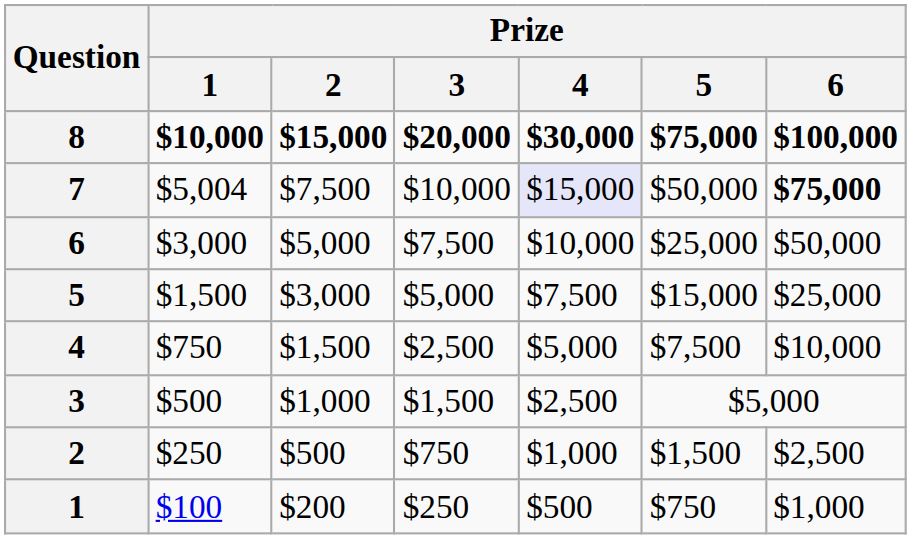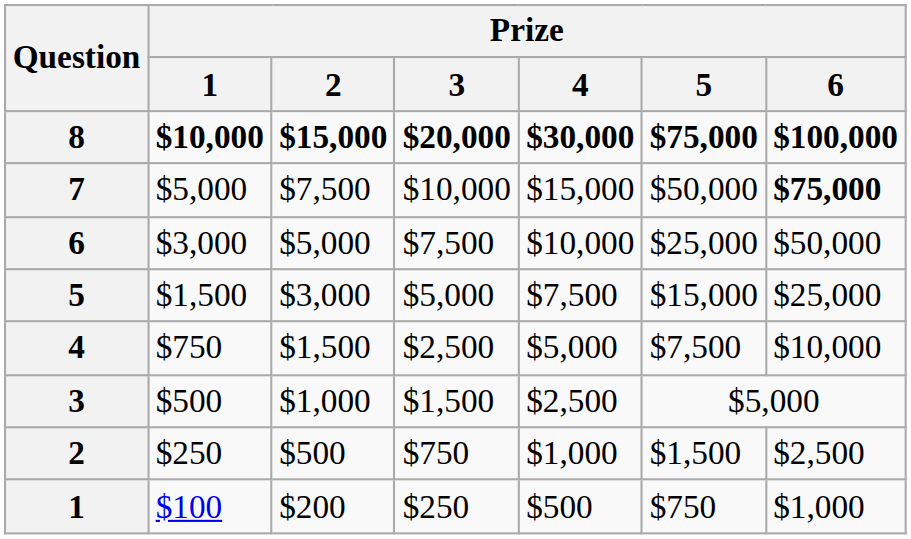7 | Prize / 1: $5,004 -> $5,000
7 | Prize / 4: lavender background -> no background
